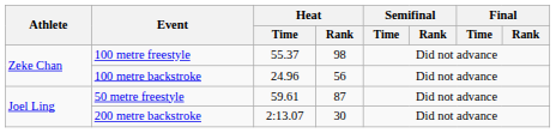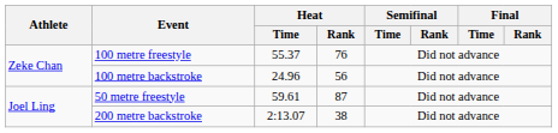100 metre freestyle | Heat / Rank: 98 -> 76
200 metre backstroke | Heat / Rank: 30 -> 38
